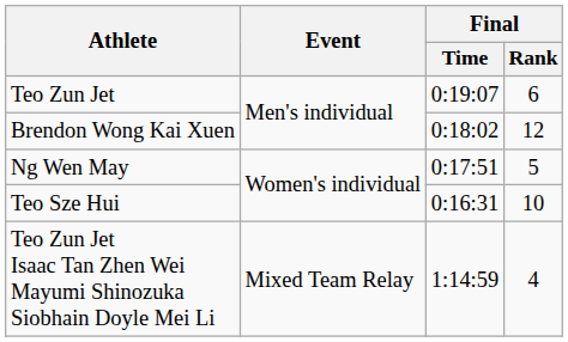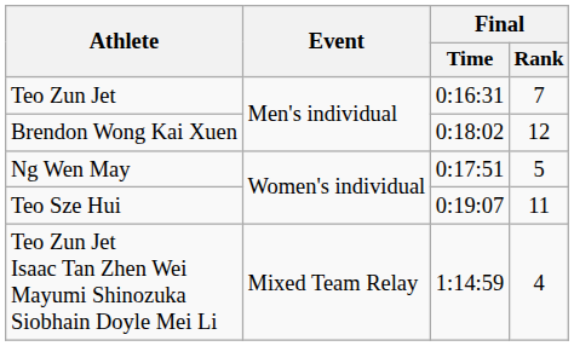Teo Zun Jet | Final / Time: 0:19:07 -> 0:16:31
Teo Zun Jet | Final / Rank: 6 -> 7
Teo Sze Hui | Final / Time: 0:16:31 -> 0:19:07
Teo Sze Hui | Final / Rank: 10 -> 11
